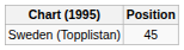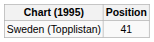Sweden (Topplistan) | Position: 45 -> 41
